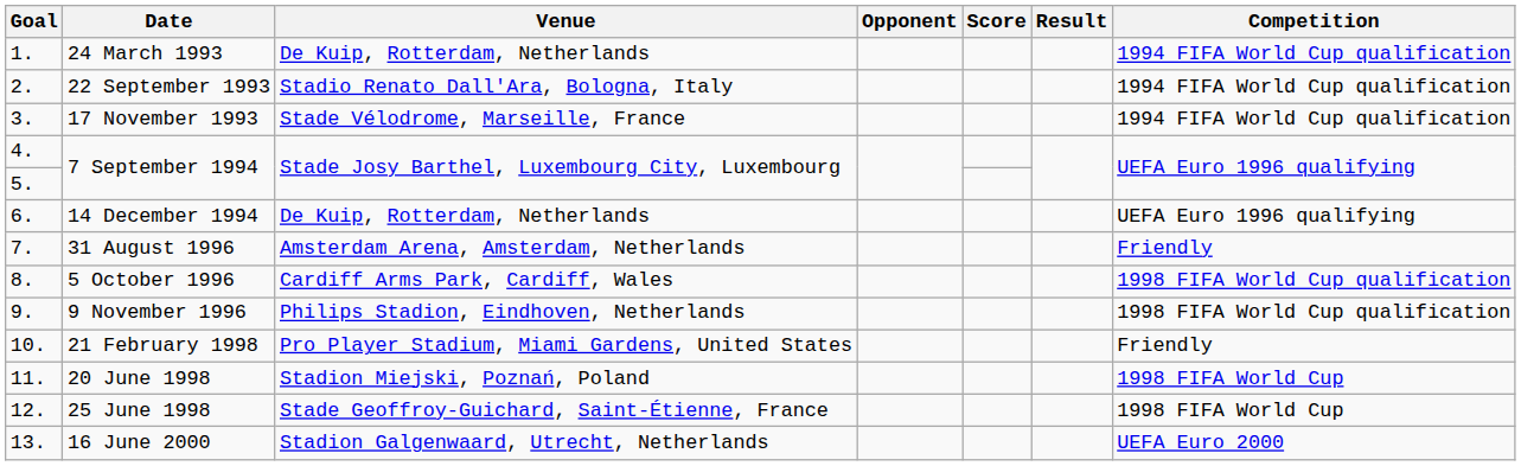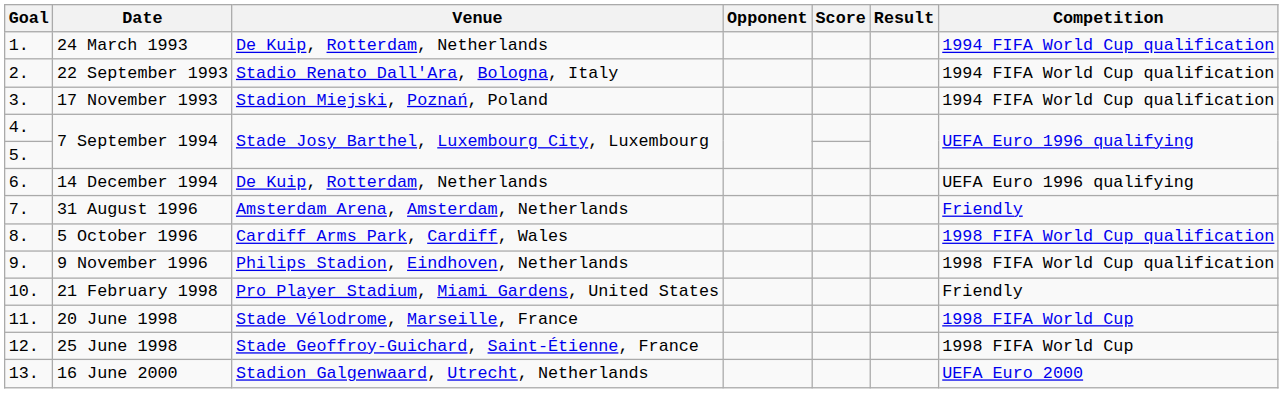17 November 1993 | Venue: Stade Vélodrome, Marseille, France -> Stadion Miejski, Poznań, Poland
20 June 1998 | Venue: Stadion Miejski, Poznań, Poland -> Stade Vélodrome, Marseille, France
